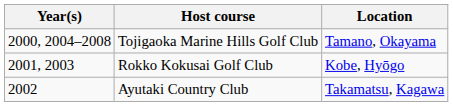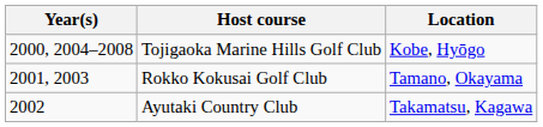Tojigaoka Marine Hills Golf Club | Location: Tamano, Okayama -> Kobe, Hyōgo
Rokko Kokusai Golf Club | Location: Kobe, Hyōgo -> Tamano, Okayama
